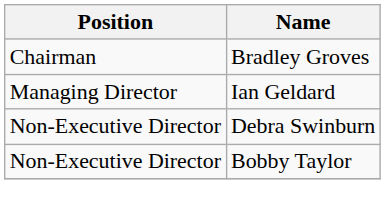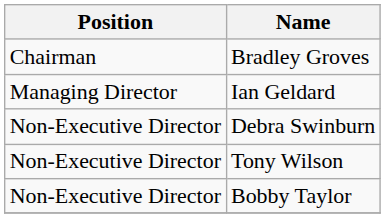+ row: Non-Executive Director | Tony Wilson
